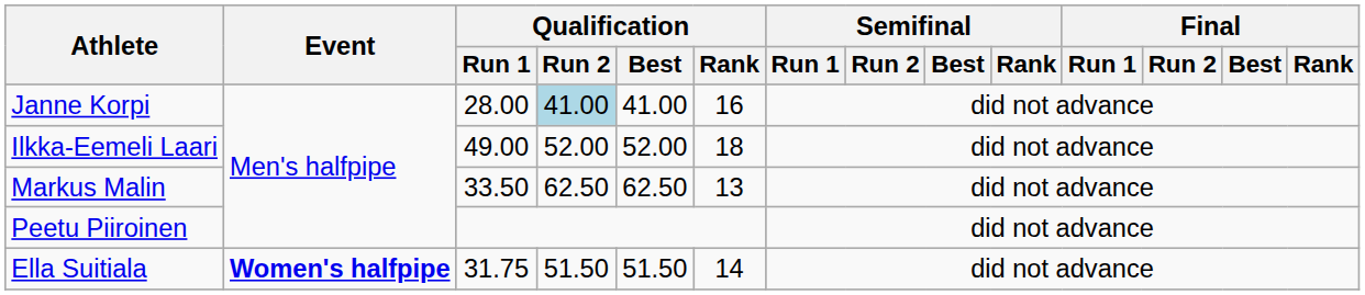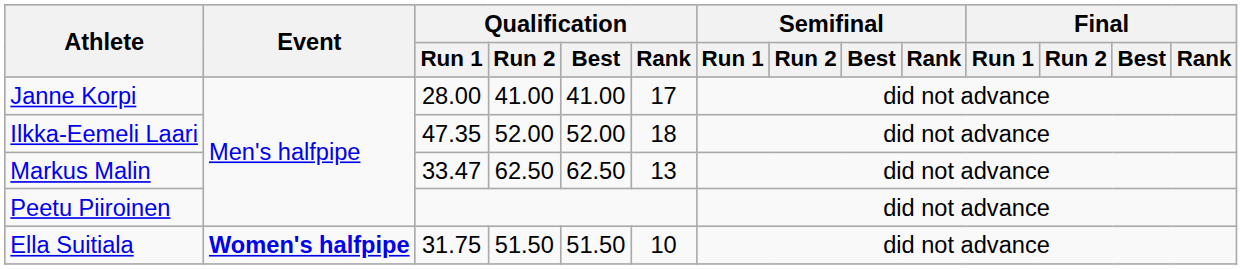Janne Korpi | Qualification / Run 2: lightblue background -> no background
Janne Korpi | Qualification / Rank: 16 -> 17
Ilkka-Eemeli Laari | Qualification / Run 1: 49.00 -> 47.35
Markus Malin | Qualification / Run 1: 33.50 -> 33.47
Ella Suitiala | Qualification / Rank: 14 -> 10
